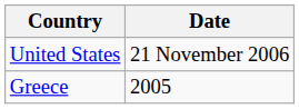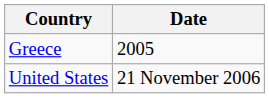rows swapped: Greece <-> United States
